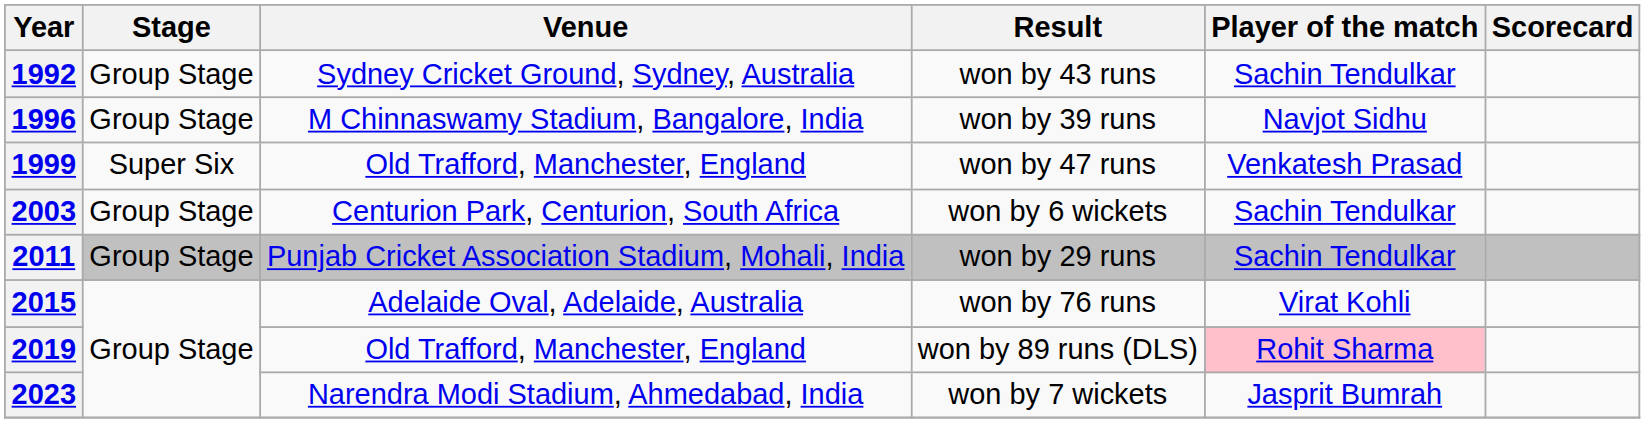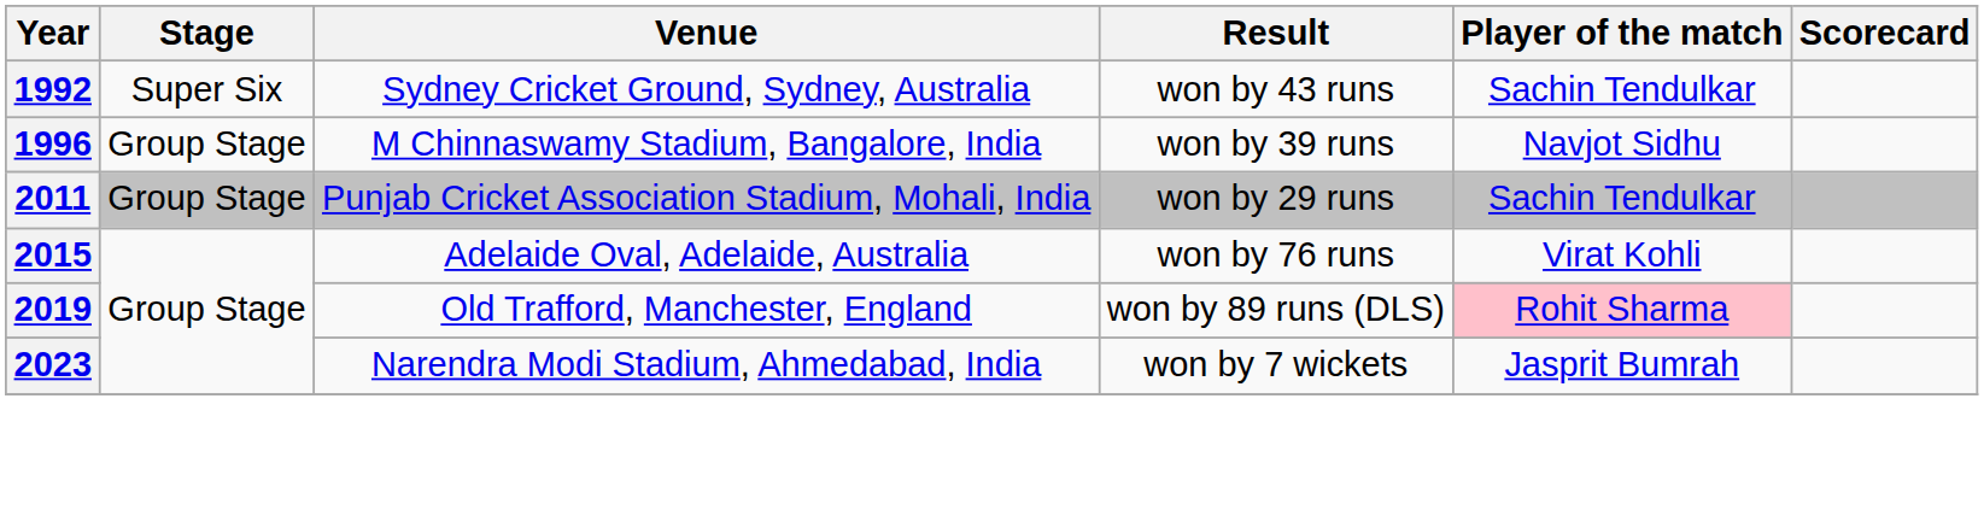1992 | Stage: Group Stage -> Super Six
- row: 1999 | Super Six | Old Trafford, Manchester, England | won by 47 runs | Venkatesh Prasad
- row: 2003 | Group Stage | Centurion Park, Centurion, South Africa | won by 6 wickets | Sachin Tendulkar
